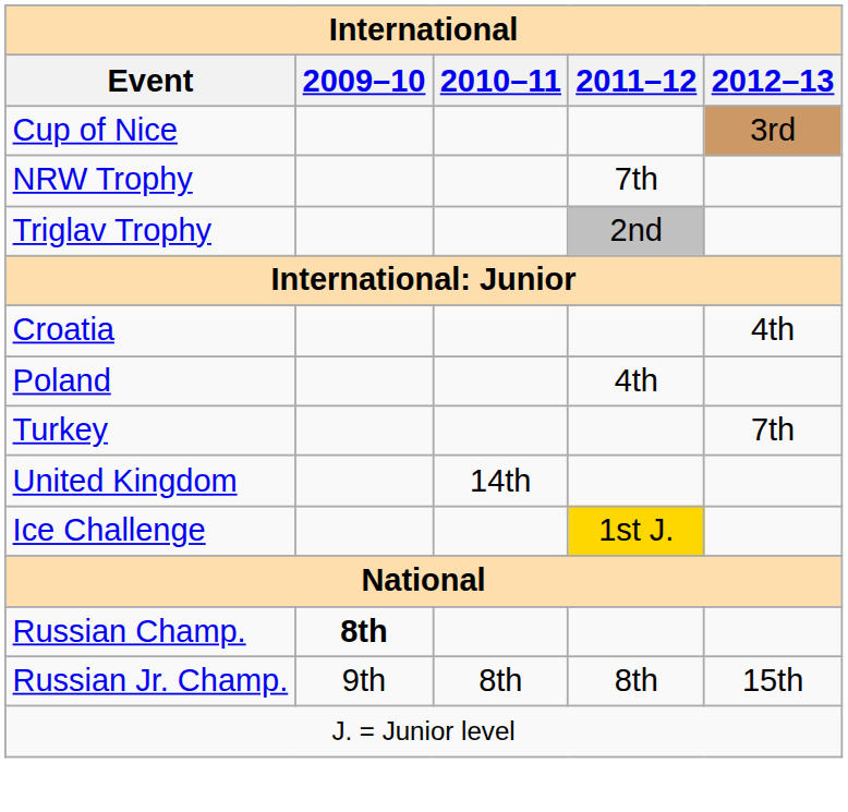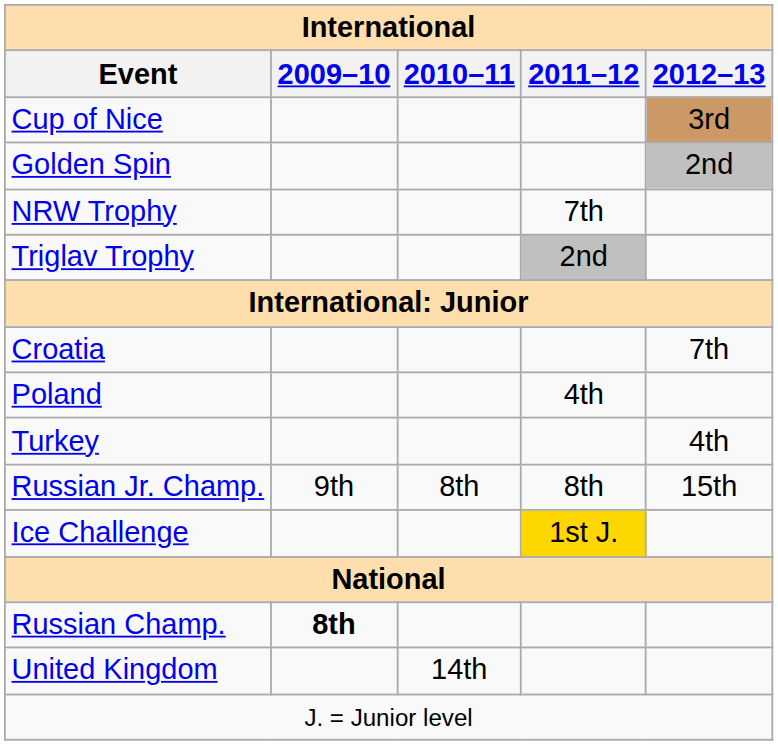+ row: Golden Spin | 2nd
Croatia | 2012–13: 4th -> 7th
Turkey | 2012–13: 7th -> 4th
rows swapped: United Kingdom <-> Russian Jr. Champ.
